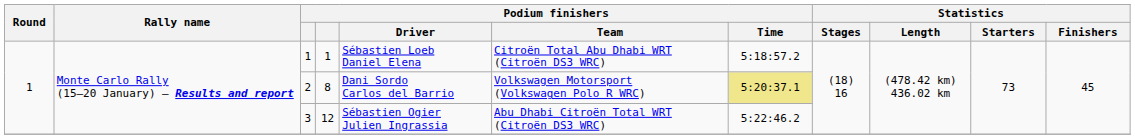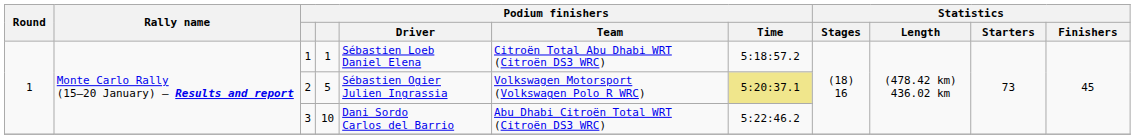2 | column 4: 8 -> 5
2 | Podium finishers / Driver: Dani Sordo Carlos del Barrio -> Sébastien Ogier Julien Ingrassia
3 | column 4: 12 -> 10
3 | Podium finishers / Driver: Sébastien Ogier Julien Ingrassia -> Dani Sordo Carlos del Barrio
